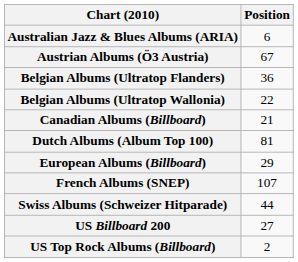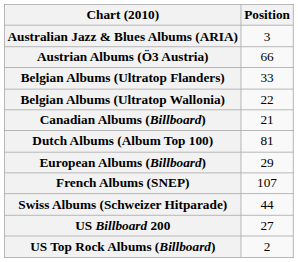Australian Jazz & Blues Albums (ARIA) | Position: 6 -> 3
Austrian Albums (Ö3 Austria) | Position: 67 -> 66
Belgian Albums (Ultratop Flanders) | Position: 36 -> 33
